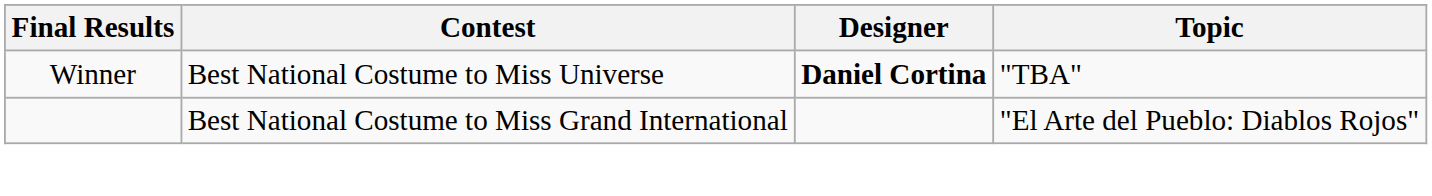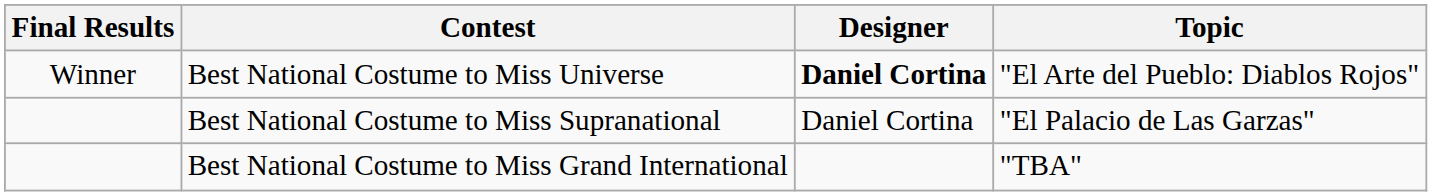Best National Costume to Miss Universe | Topic: "TBA" -> "El Arte del Pueblo: Diablos Rojos"
+ row: Best National Costume to Miss Supranational | Daniel Cortina | "El Palacio de Las Garzas"
Best National Costume to Miss Grand International | Topic: "El Arte del Pueblo: Diablos Rojos" -> "TBA"
